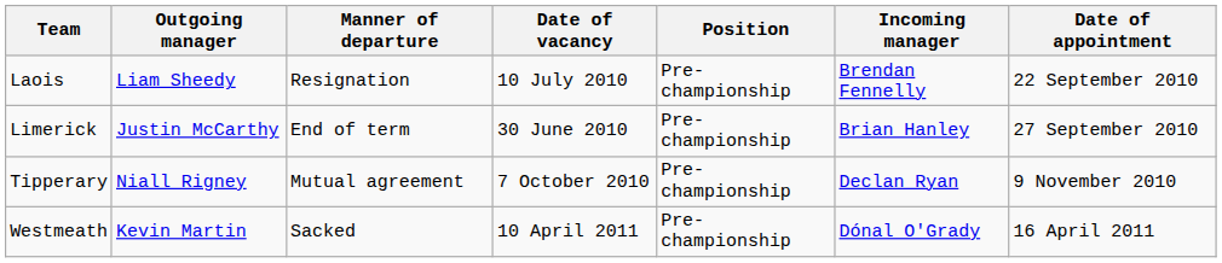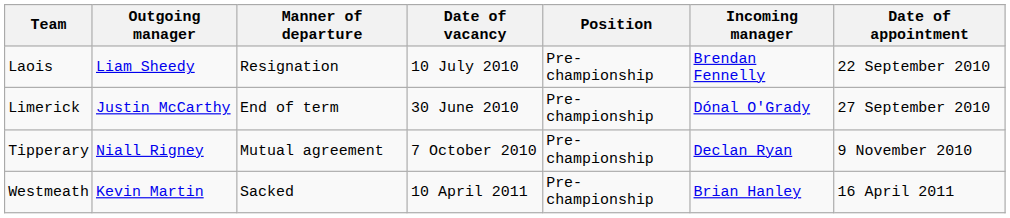Limerick | Incoming manager: Brian Hanley -> Dónal O'Grady
Westmeath | Incoming manager: Dónal O'Grady -> Brian Hanley
